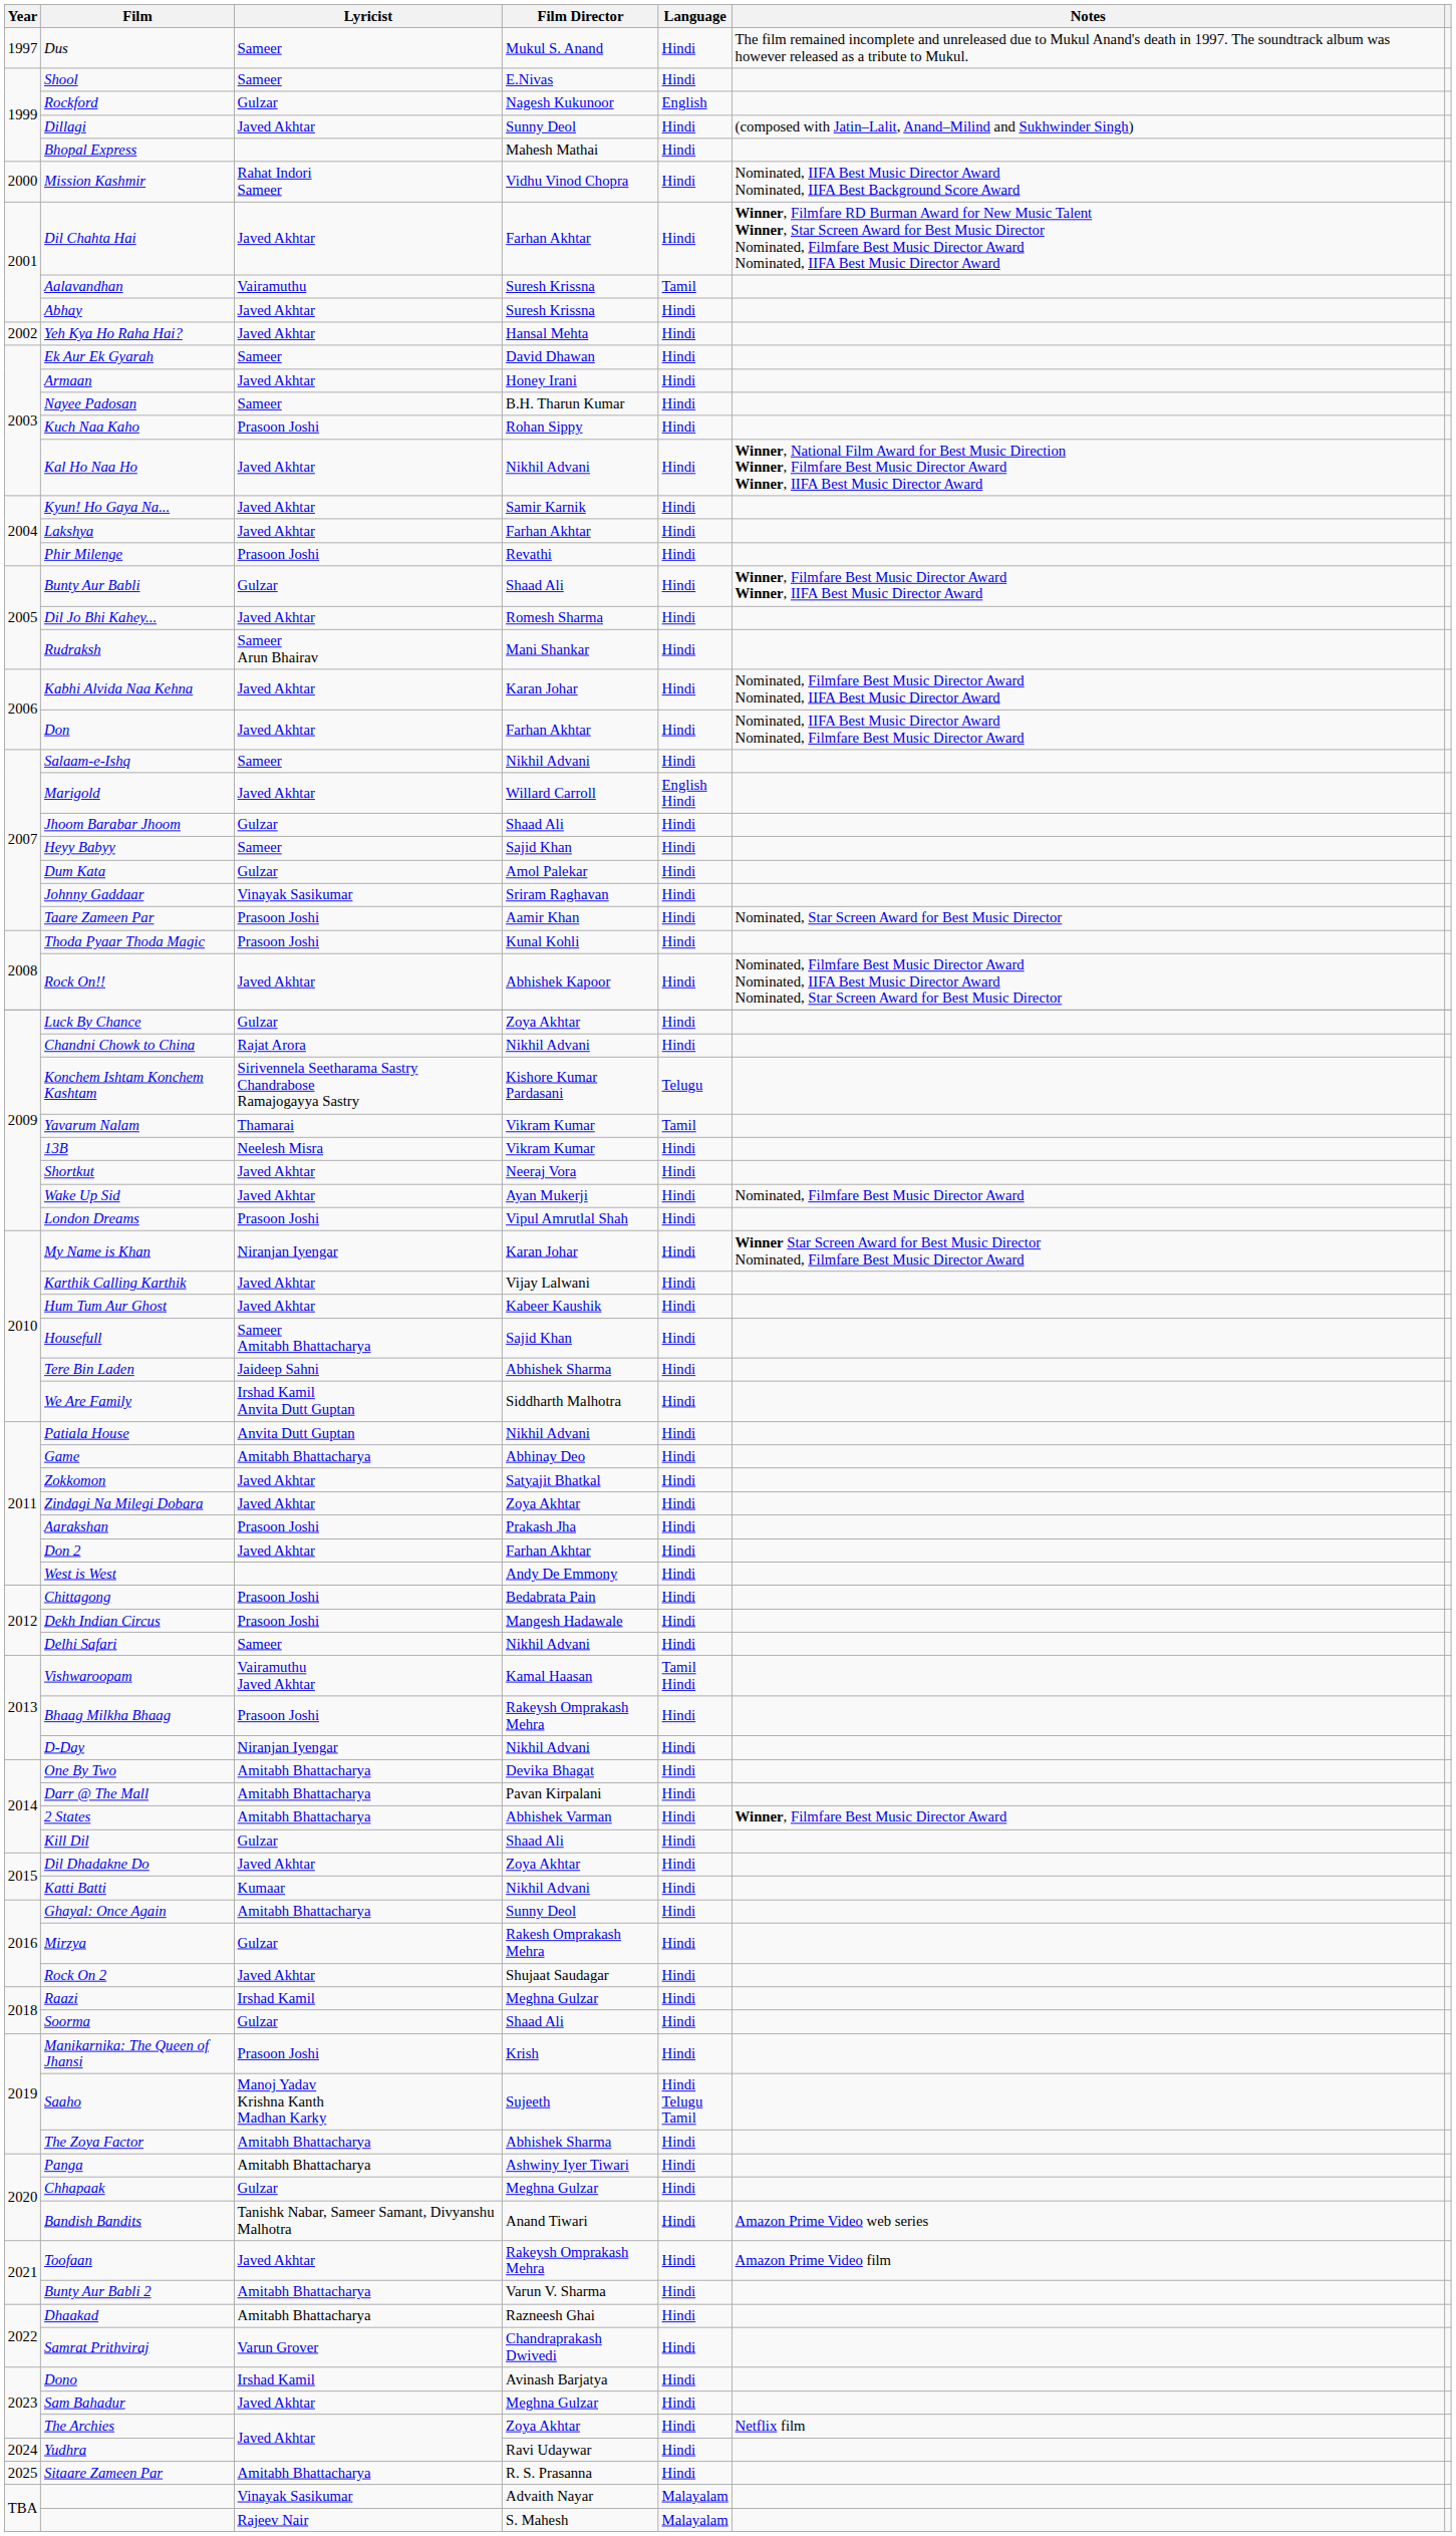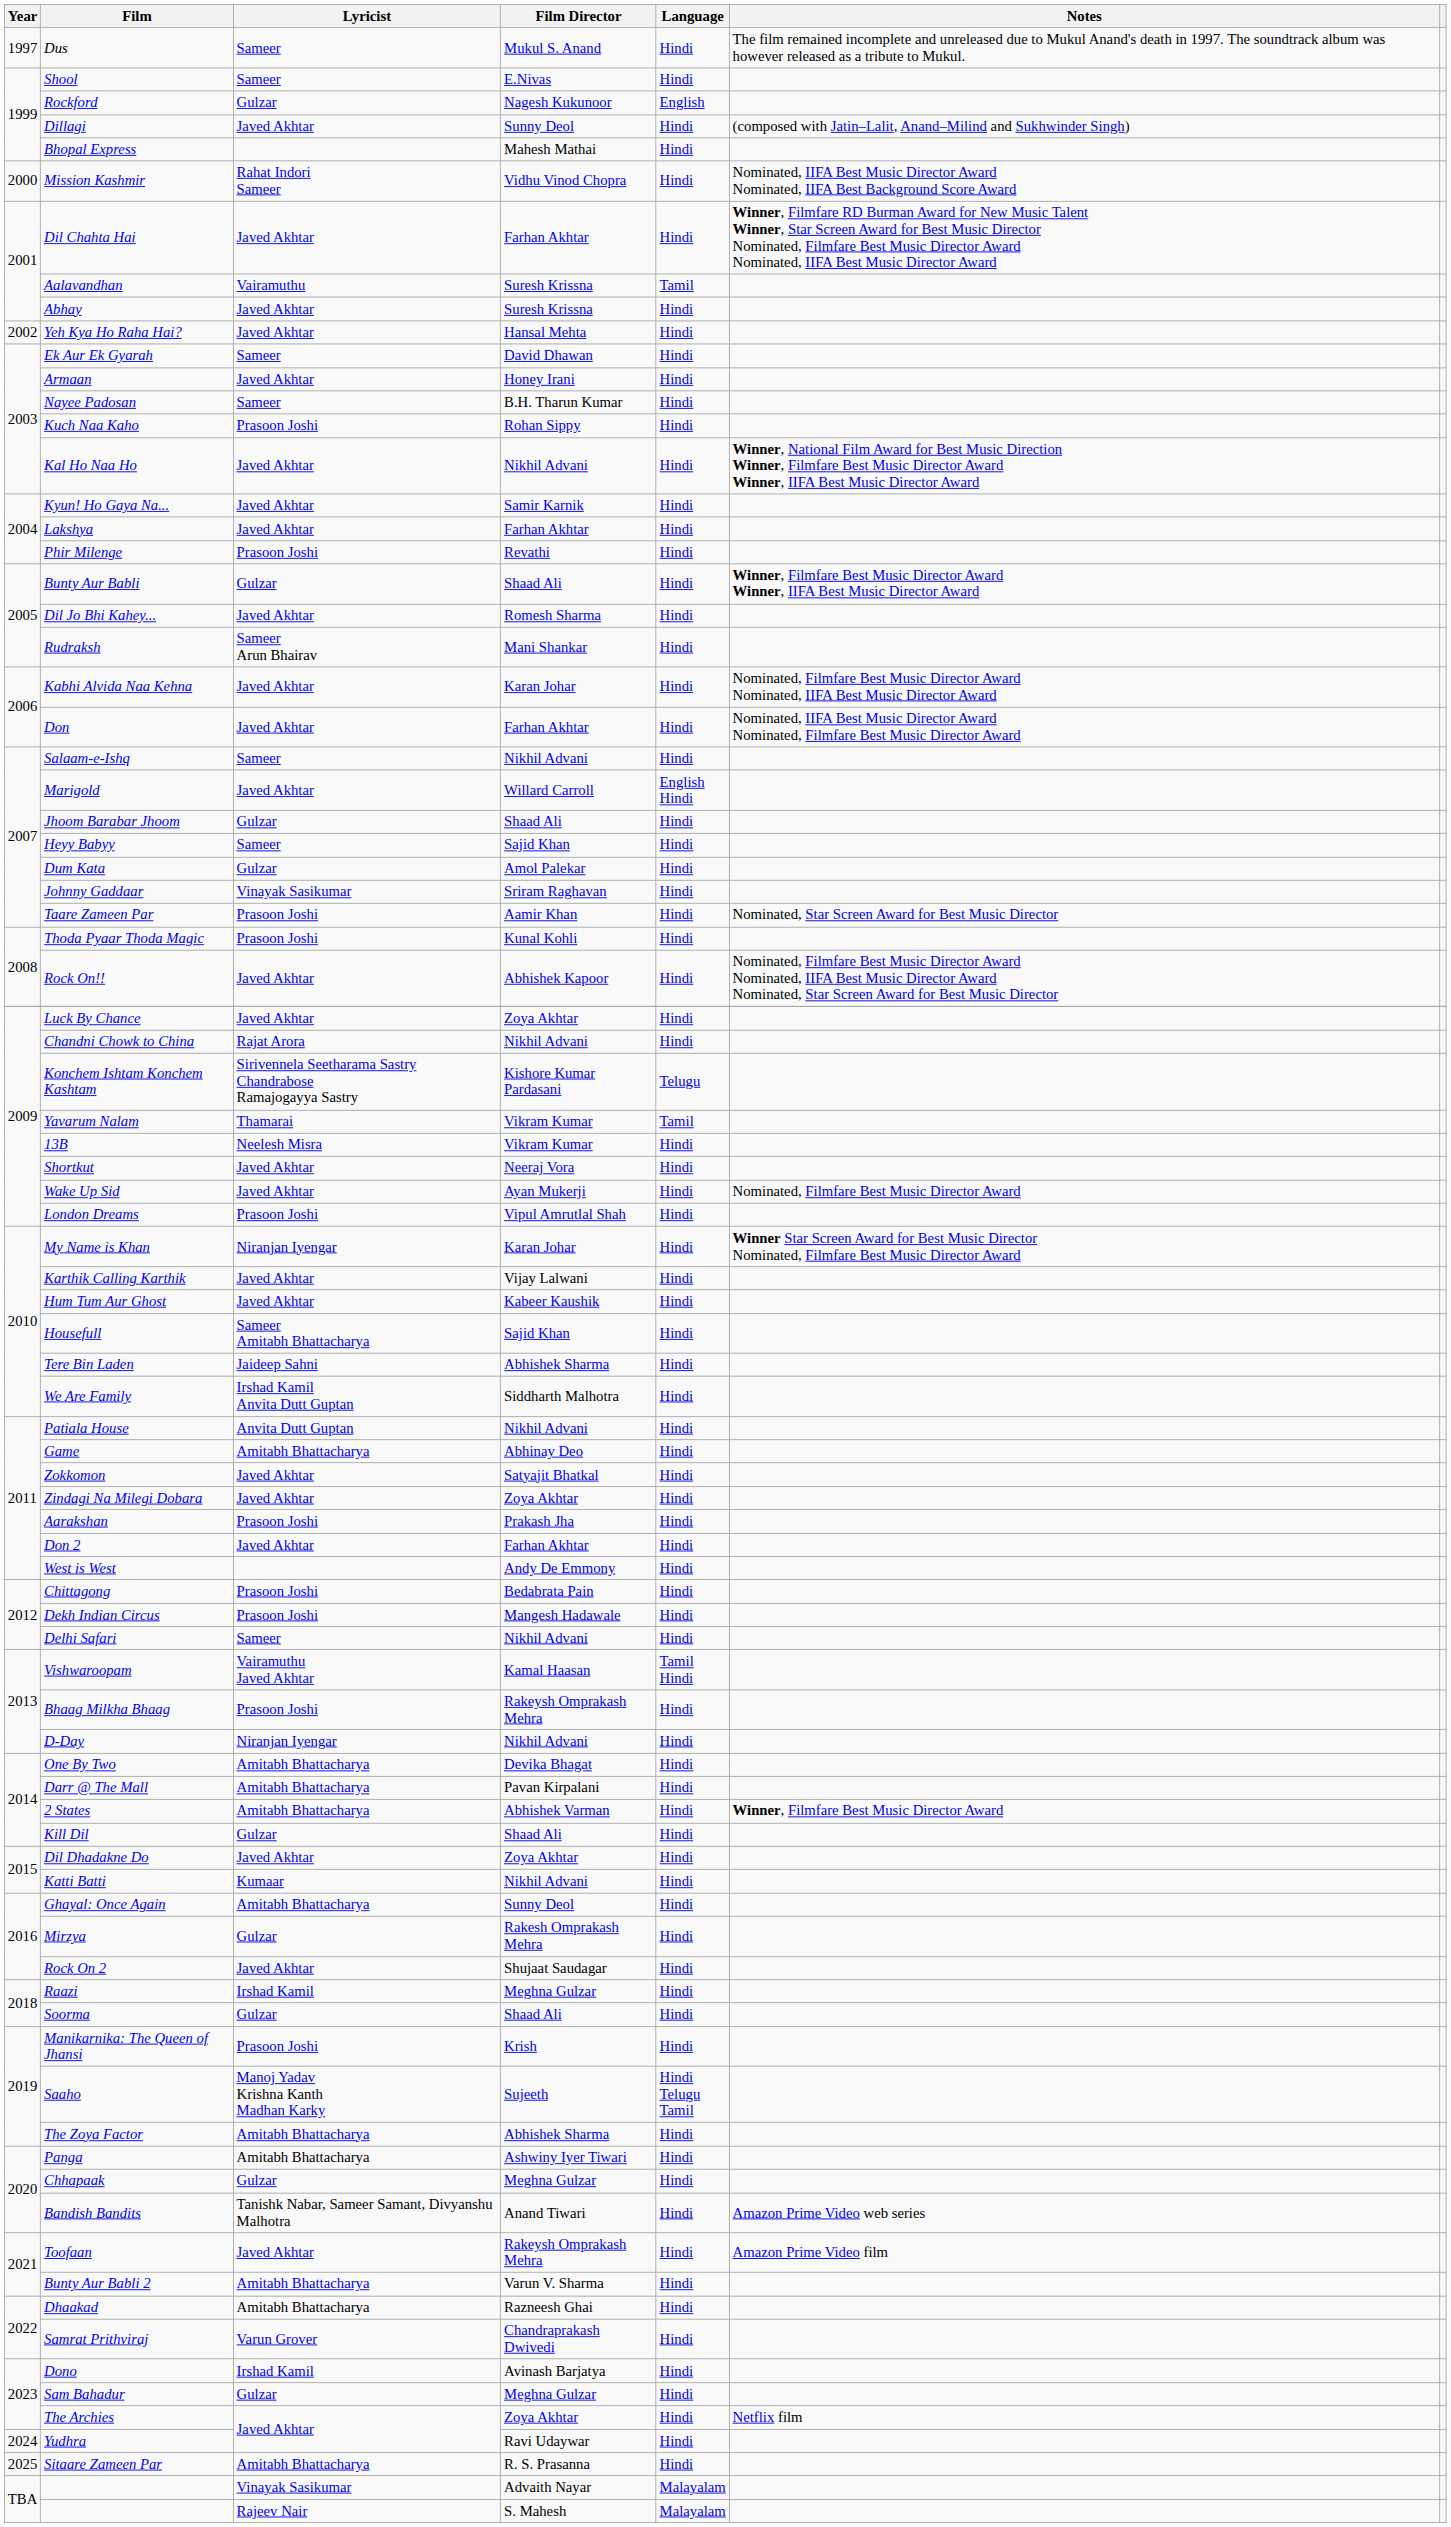Luck By Chance | Lyricist: Gulzar -> Javed Akhtar
Sam Bahadur | Lyricist: Javed Akhtar -> Gulzar
